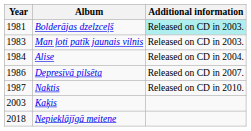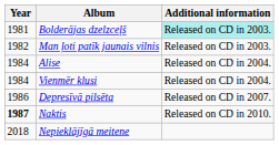Man ļoti patīk jaunais vilnis | Year: 1983 -> 1982
+ row: 1984 | Vienmēr klusi | Released on CD in 2004.
Naktis | Year: normal -> bold
- row: 2003 | Kaķis
